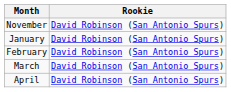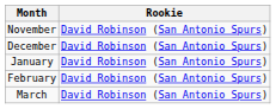+ row: December | David Robinson (San Antonio Spurs)
- row: April | David Robinson (San Antonio Spurs)
